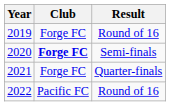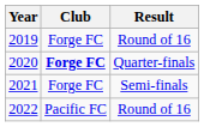2020 | Result: Semi-finals -> Quarter-finals
2021 | Result: Quarter-finals -> Semi-finals
